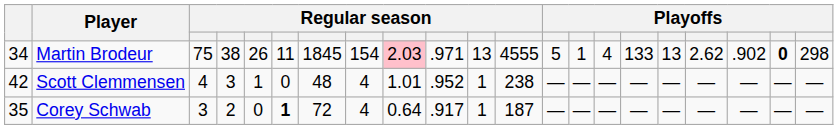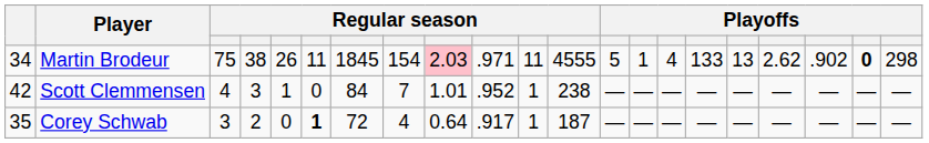Martin Brodeur | column 11: 13 -> 11
Scott Clemmensen | column 7: 48 -> 84
Scott Clemmensen | column 8: 4 -> 7
